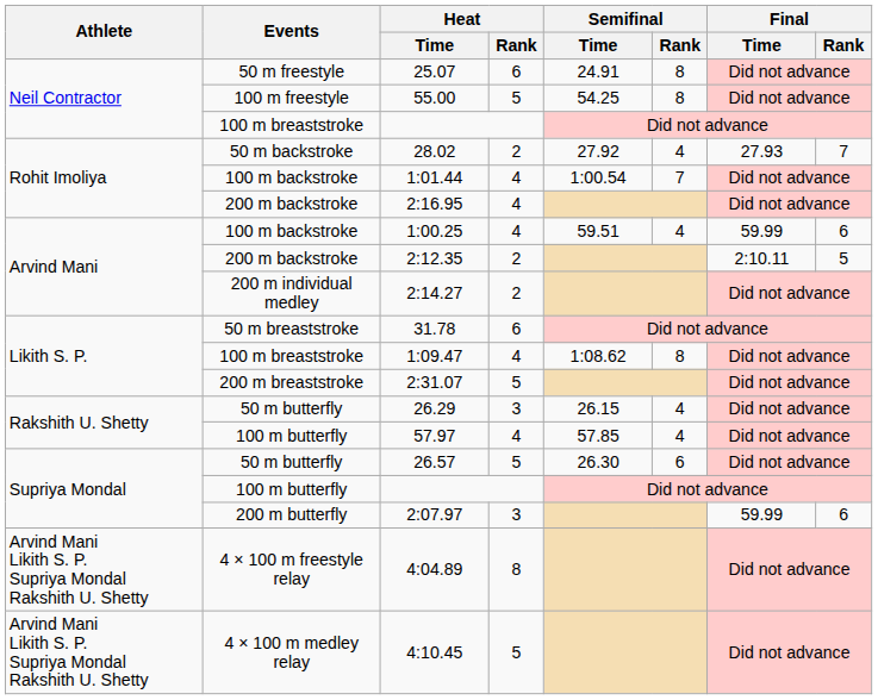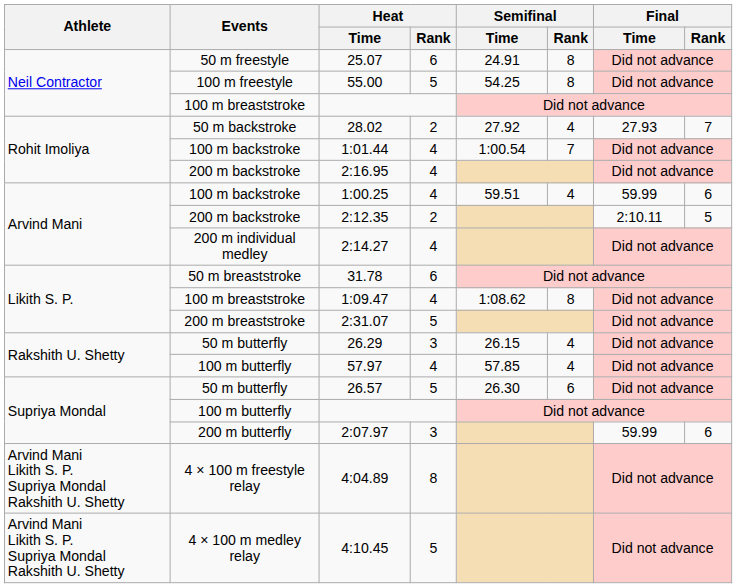2:14.27 | Heat / Rank: 2 -> 4
